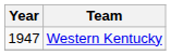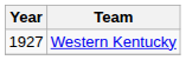Western Kentucky | Year: 1947 -> 1927
